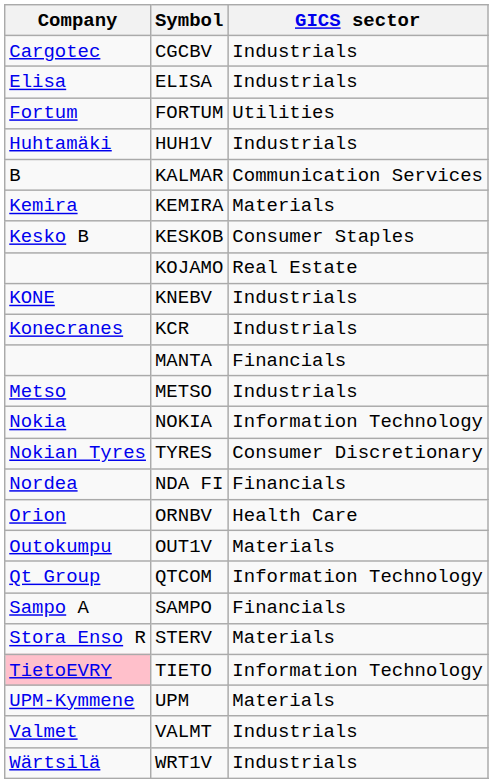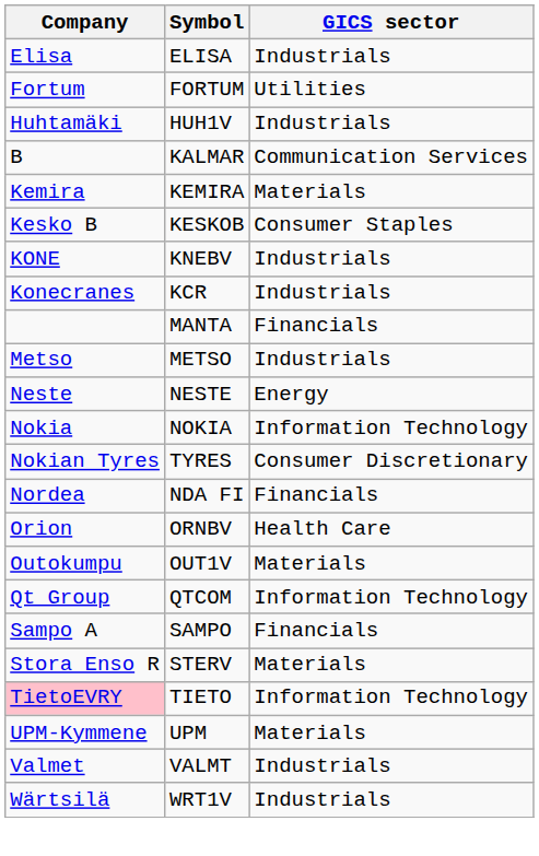- row: Cargotec | CGCBV | Industrials
- row: KOJAMO | Real Estate
+ row: Neste | NESTE | Energy
